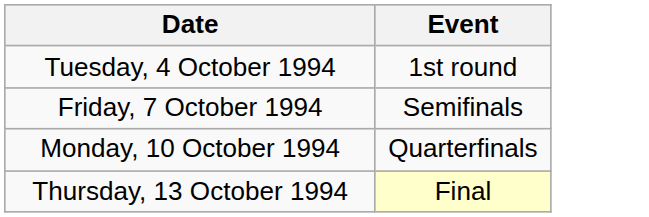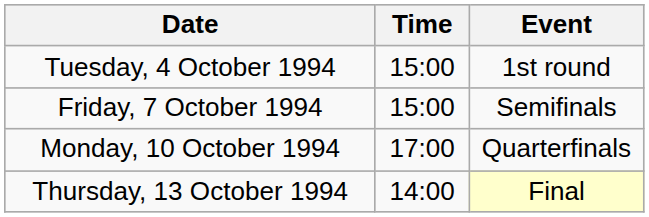+ column: Time | 15:00 | 15:00 | 17:00 | 14:00
